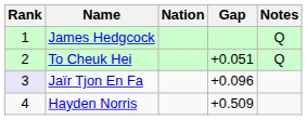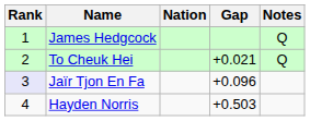To Cheuk Hei | Gap: +0.051 -> +0.021
Hayden Norris | Gap: +0.509 -> +0.503
